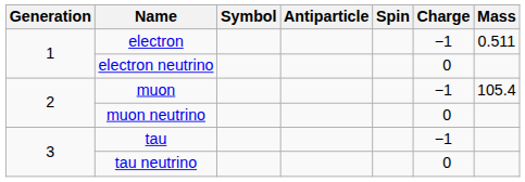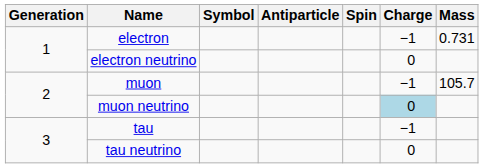electron | Mass: 0.511 -> 0.731
muon | Mass: 105.4 -> 105.7
muon neutrino | Charge: no background -> lightblue background
